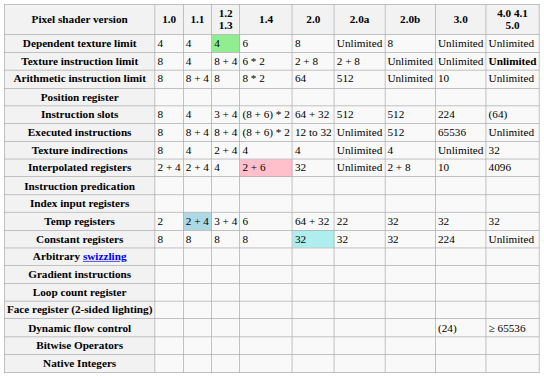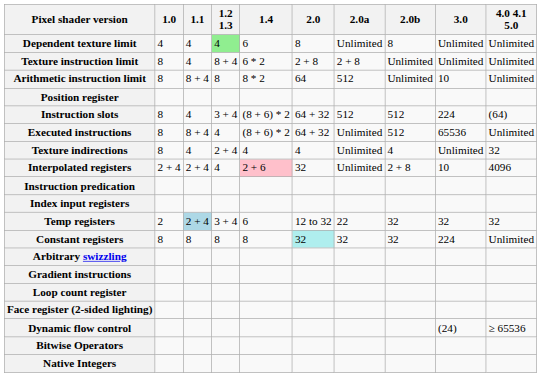Texture instruction limit | 4.0 4.1 5.0: bold -> normal
Executed instructions | 1.2 1.3: 8 + 4 -> 4
Executed instructions | 2.0: 12 to 32 -> 64 + 32
Temp registers | 2.0: 64 + 32 -> 12 to 32
